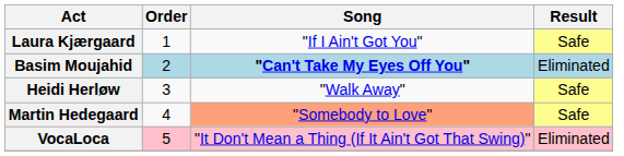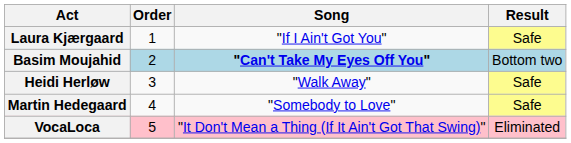Basim Moujahid | Result: Eliminated -> Bottom two
Martin Hedegaard | Song: lightsalmon background -> no background
